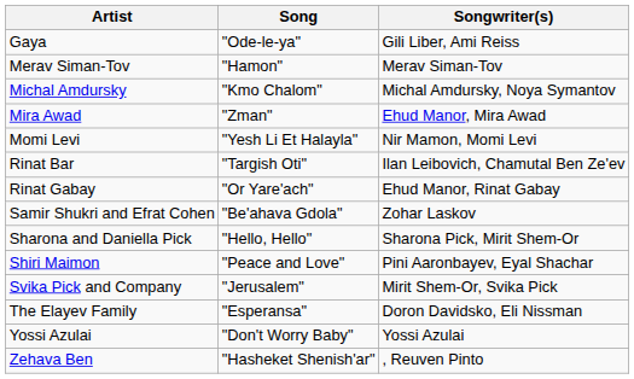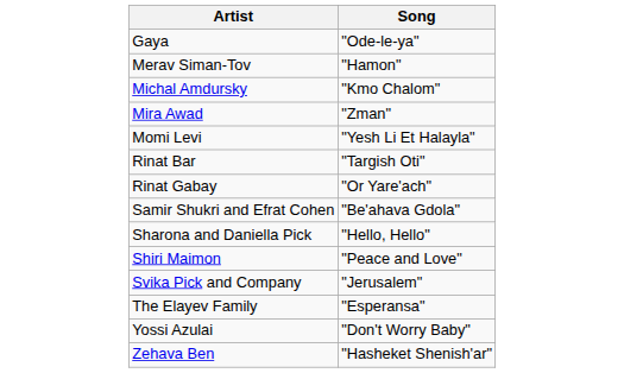- column: Songwriter(s) | Gili Liber, Ami Reiss | Merav Siman-Tov | Michal Amdursky, Noya Symantov | Ehud Manor, Mira Awad | Nir Mamon, Momi Levi | Ilan Leibovich, Chamutal Ben Ze'ev | Ehud Manor, Rinat Gabay | Zohar Laskov | Sharona Pick, Mirit Shem-Or | Pini Aaronbayev, Eyal Shachar | Mirit Shem-Or, Svika Pick | Doron Davidsko, Eli Nissman | Yossi Azulai | , Reuven Pinto
